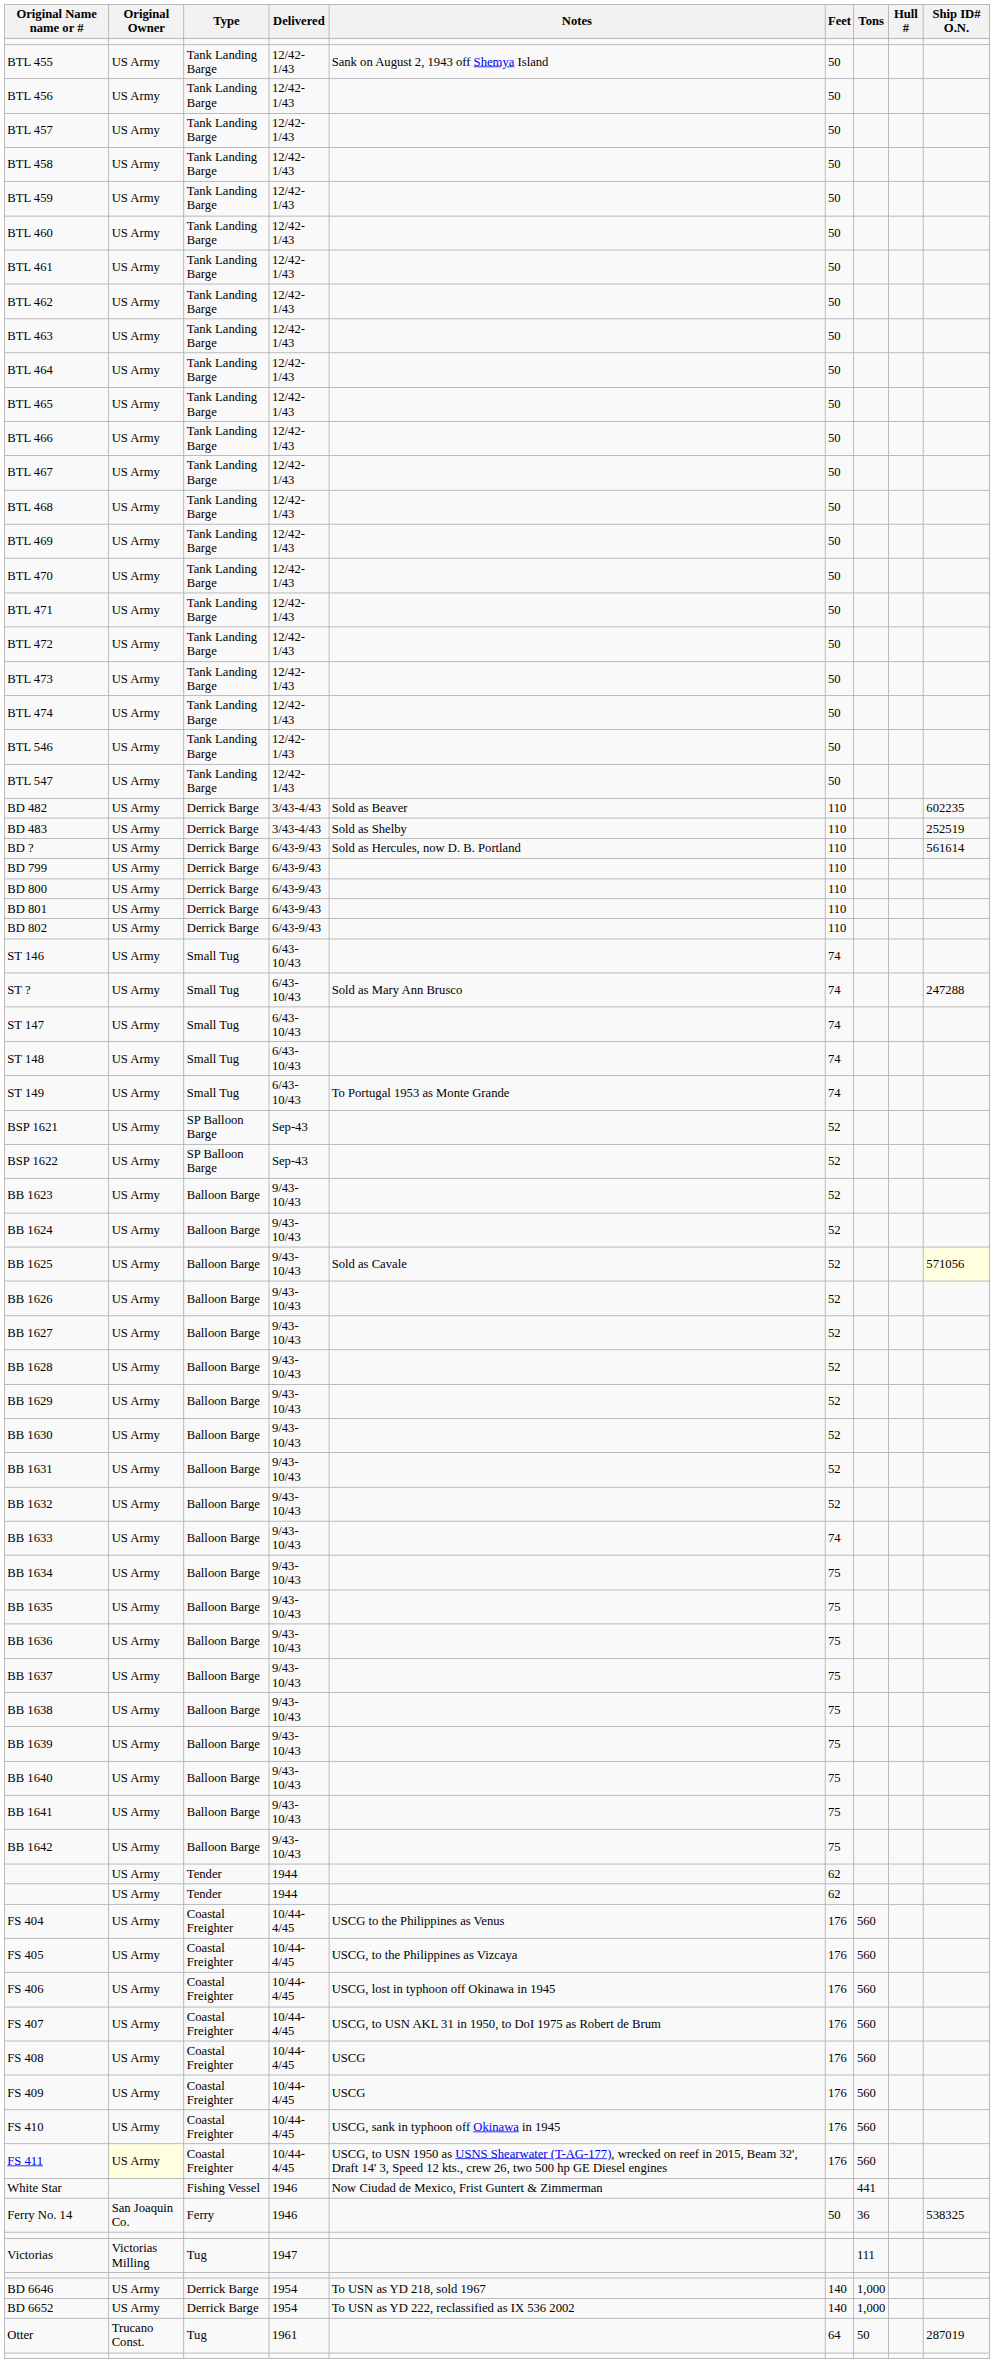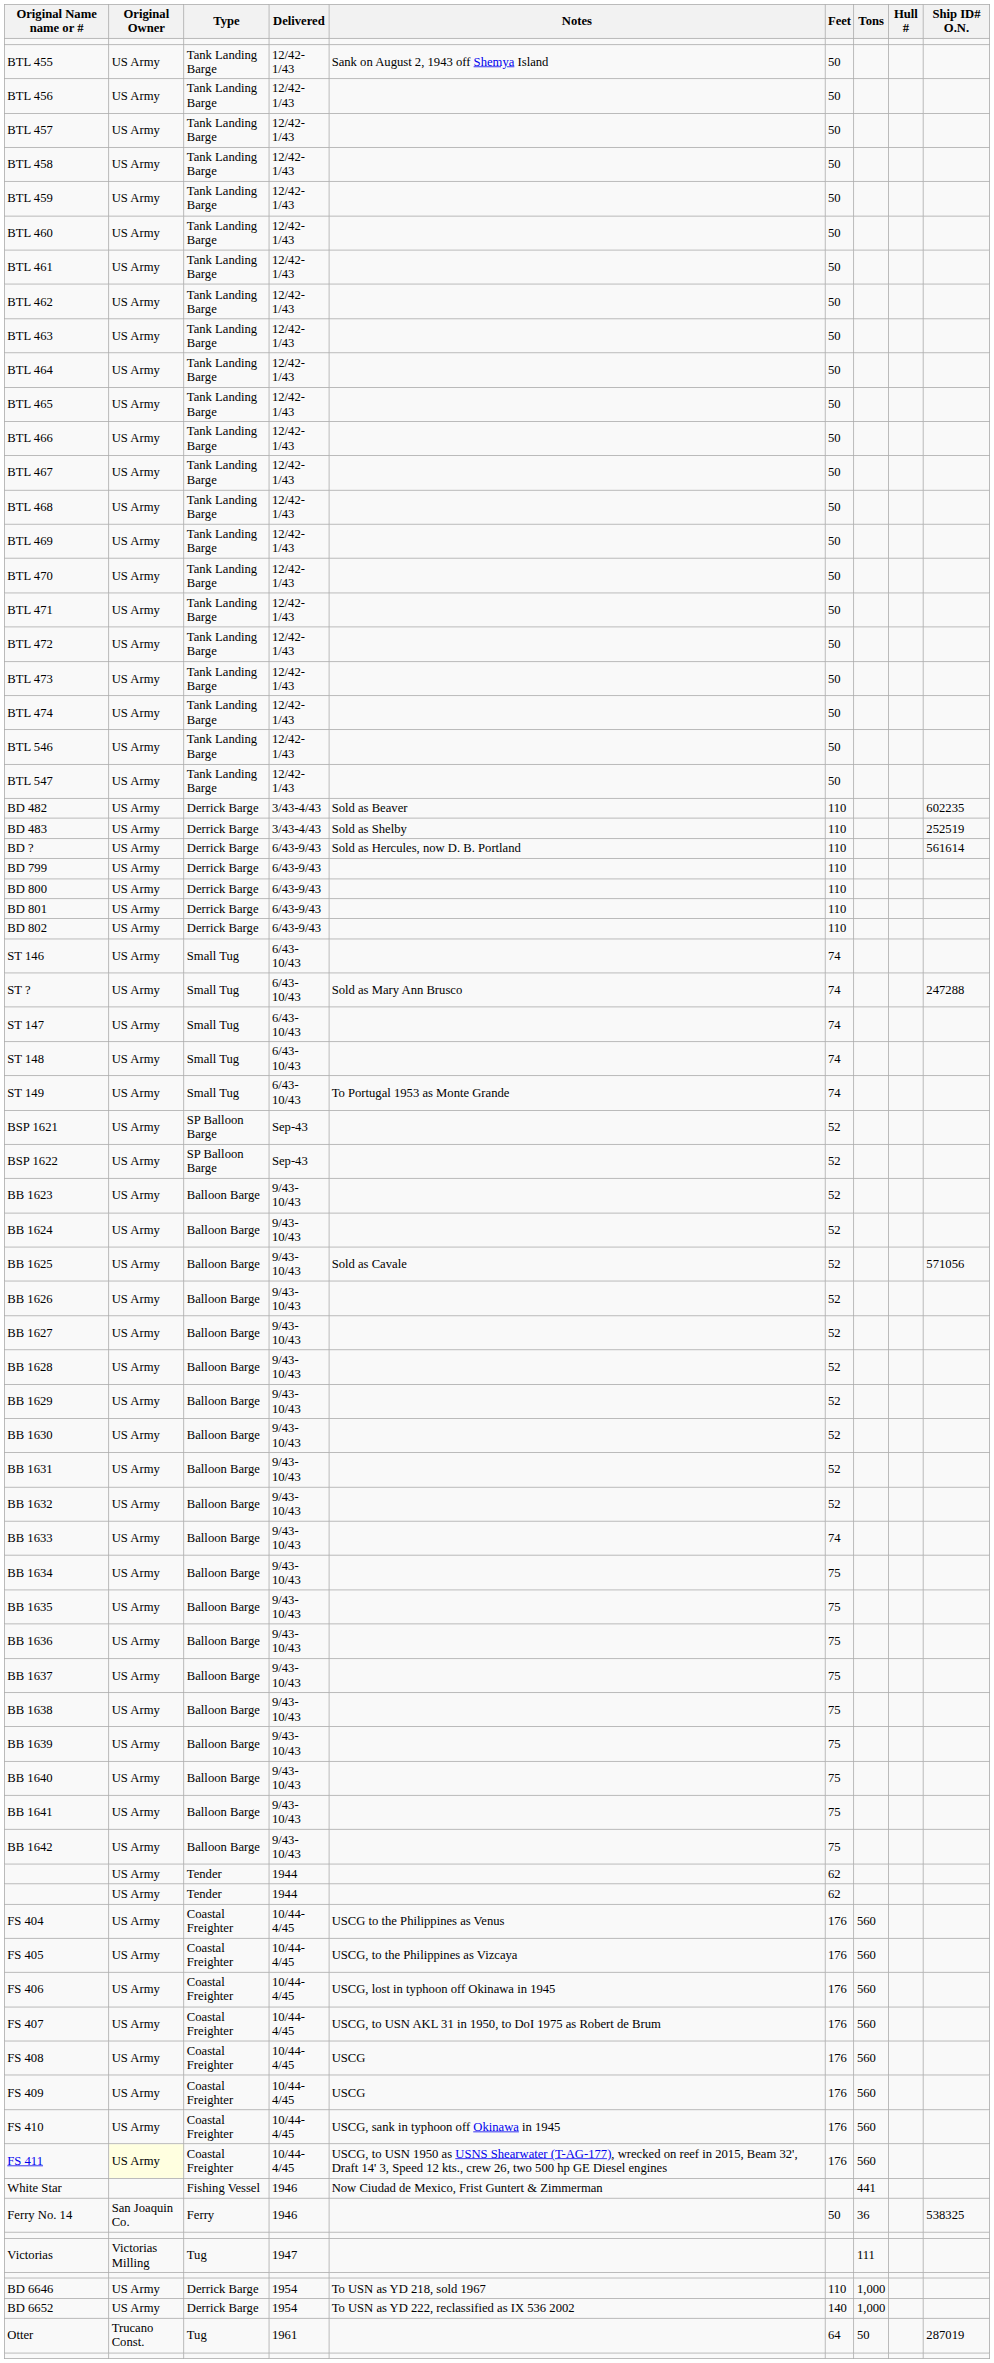BB 1625 | Ship ID# O.N.: lightyellow background -> no background
BD 6646 | Feet: 140 -> 110
